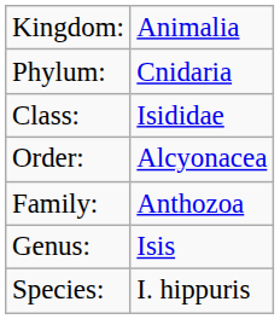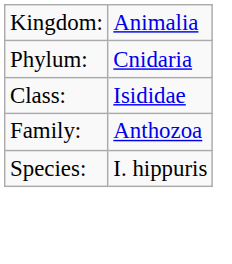- row: Order: | Alcyonacea
- row: Genus: | Isis
